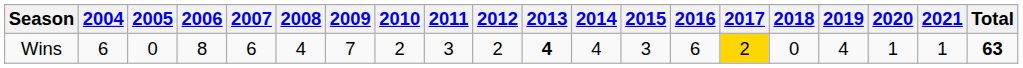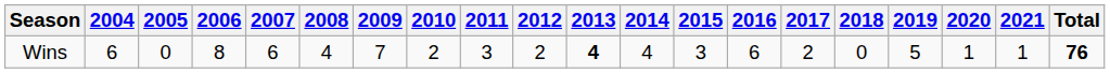Wins | 2017: gold background -> no background
Wins | 2019: 4 -> 5
Wins | Total: 63 -> 76
